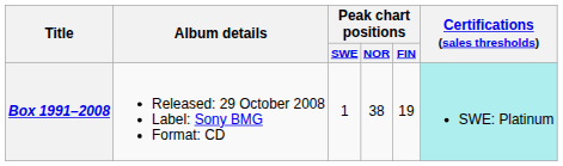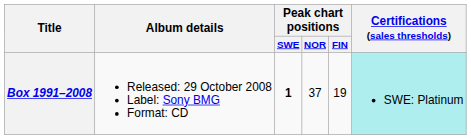Box 1991–2008 | Peak chart positions / SWE: normal -> bold
Box 1991–2008 | Peak chart positions / NOR: 38 -> 37
